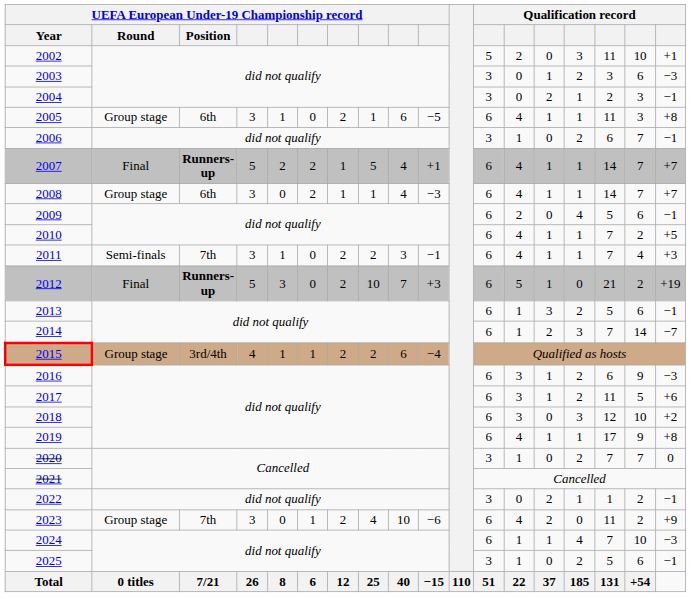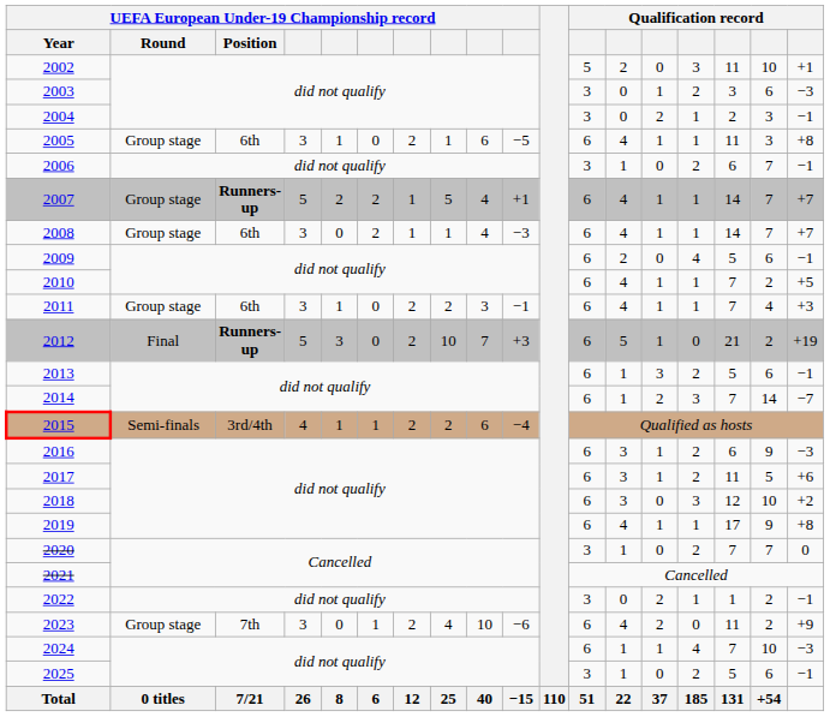2007 | UEFA European Under-19 Championship record / Round: Final -> Group stage
2011 | UEFA European Under-19 Championship record / Round: Semi-finals -> Group stage
2011 | UEFA European Under-19 Championship record / Position: 7th -> 6th
2015 | UEFA European Under-19 Championship record / Round: Group stage -> Semi-finals
